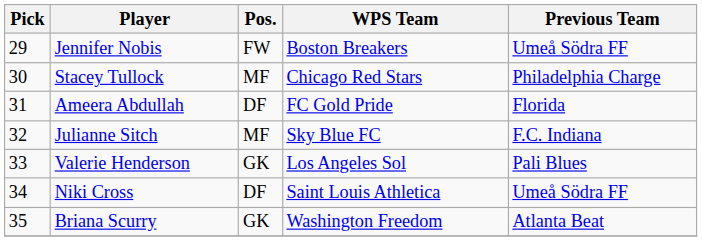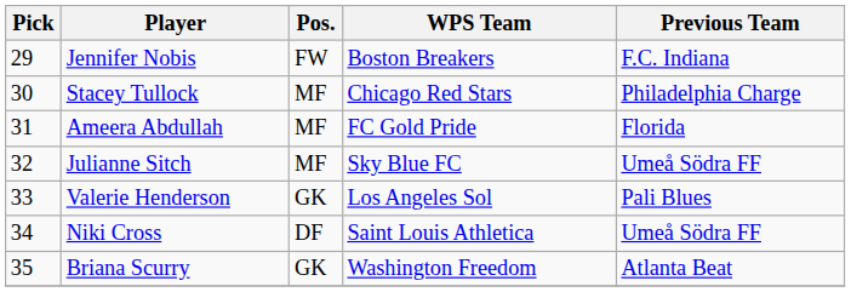Jennifer Nobis | Previous Team: Umeå Södra FF -> F.C. Indiana
Ameera Abdullah | Pos.: DF -> MF
Julianne Sitch | Previous Team: F.C. Indiana -> Umeå Södra FF
